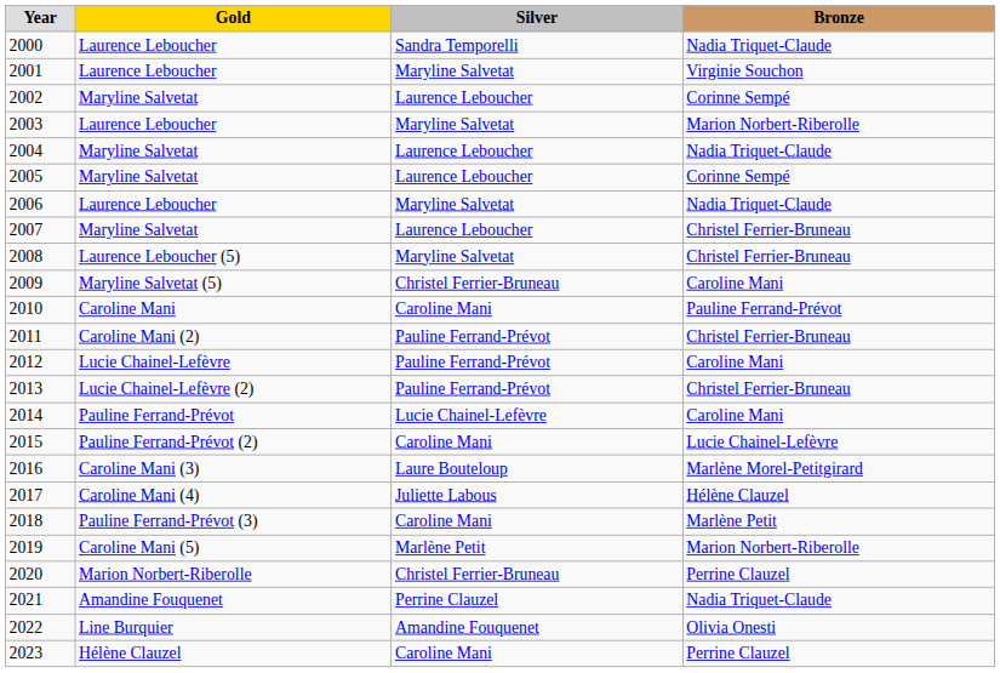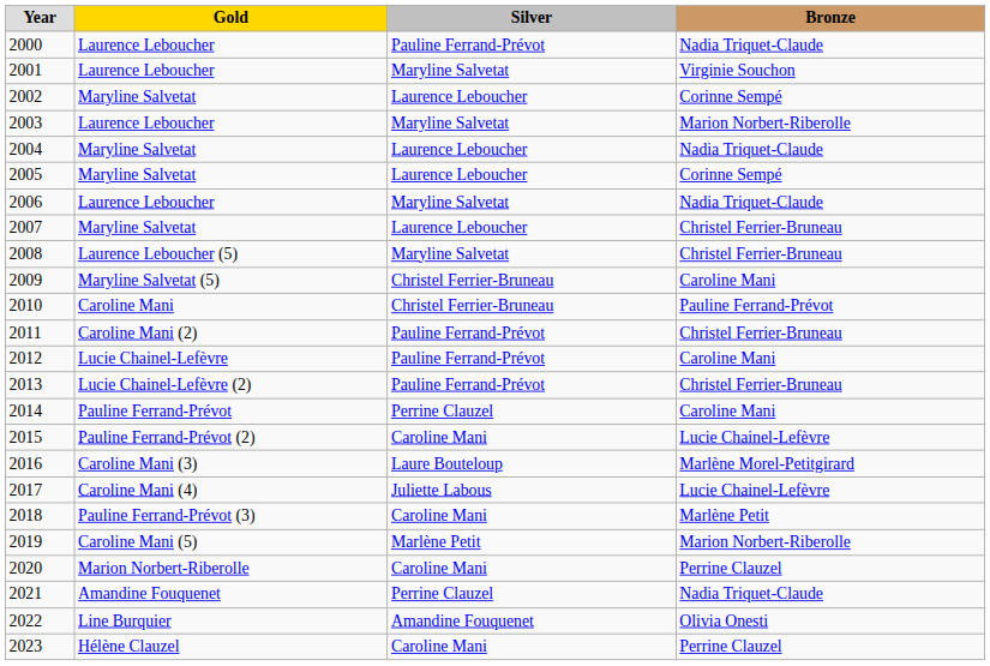2000 | Silver: Sandra Temporelli -> Pauline Ferrand-Prévot
2010 | Silver: Caroline Mani -> Christel Ferrier-Bruneau
2014 | Silver: Lucie Chainel-Lefèvre -> Perrine Clauzel
2017 | Bronze: Hélène Clauzel -> Lucie Chainel-Lefèvre
2020 | Silver: Christel Ferrier-Bruneau -> Caroline Mani
